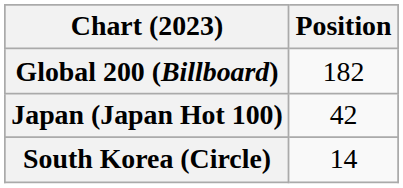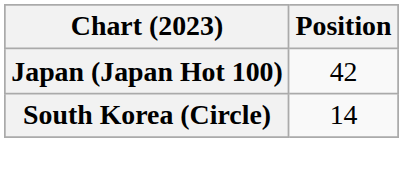- row: Global 200 (Billboard) | 182
